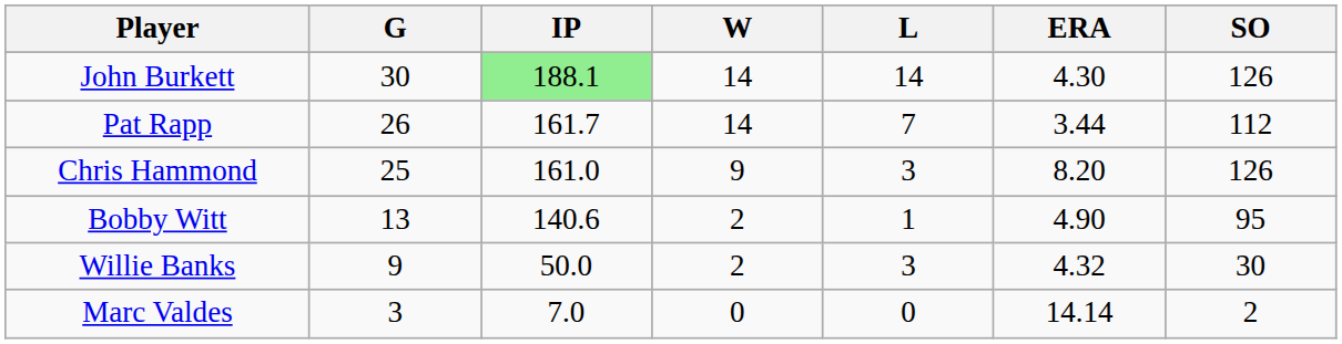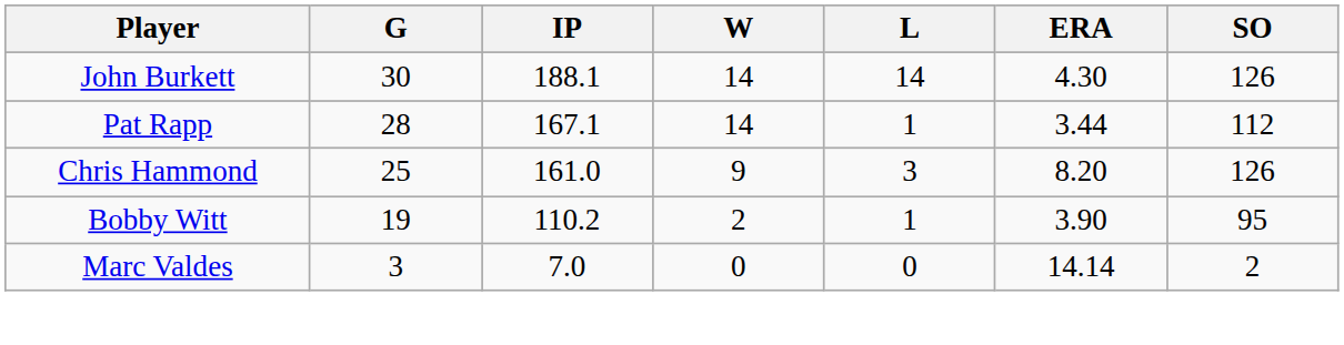John Burkett | IP: lightgreen background -> no background
Pat Rapp | G: 26 -> 28
Pat Rapp | IP: 161.7 -> 167.1
Pat Rapp | L: 7 -> 1
Bobby Witt | G: 13 -> 19
Bobby Witt | IP: 140.6 -> 110.2
Bobby Witt | ERA: 4.90 -> 3.90
- row: Willie Banks | 9 | 50.0 | 2 | 3 | 4.32 | 30
